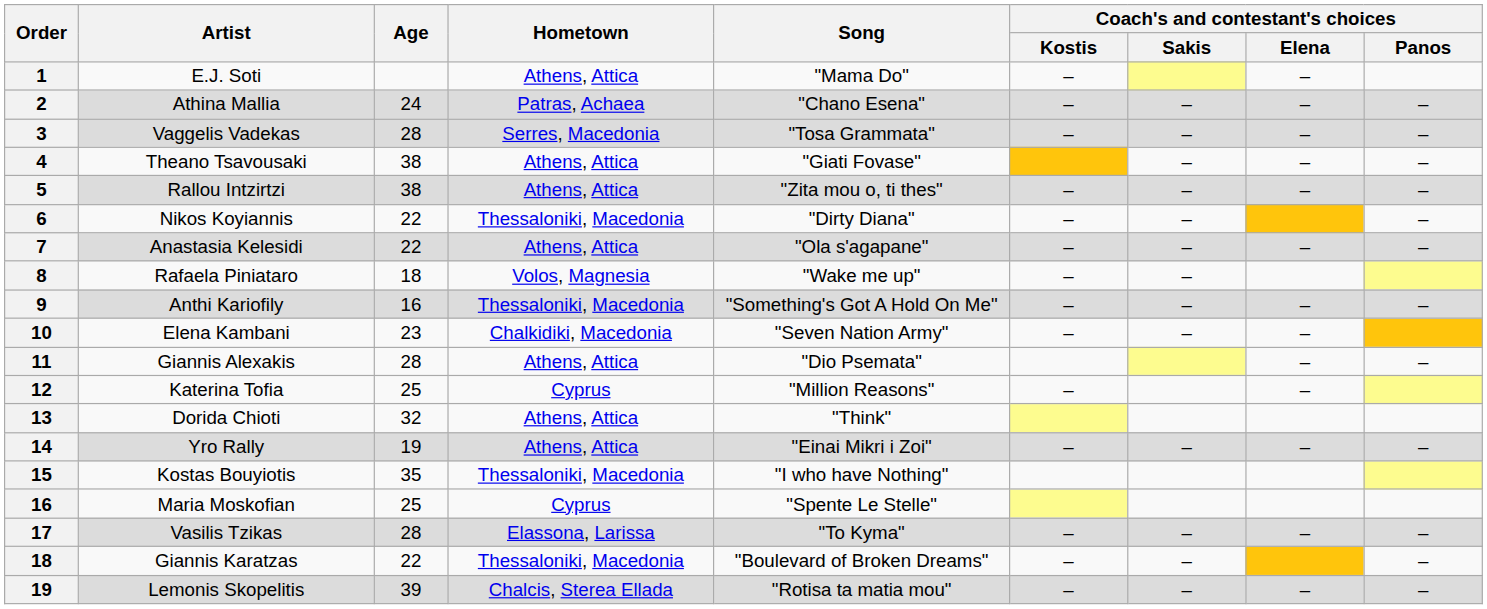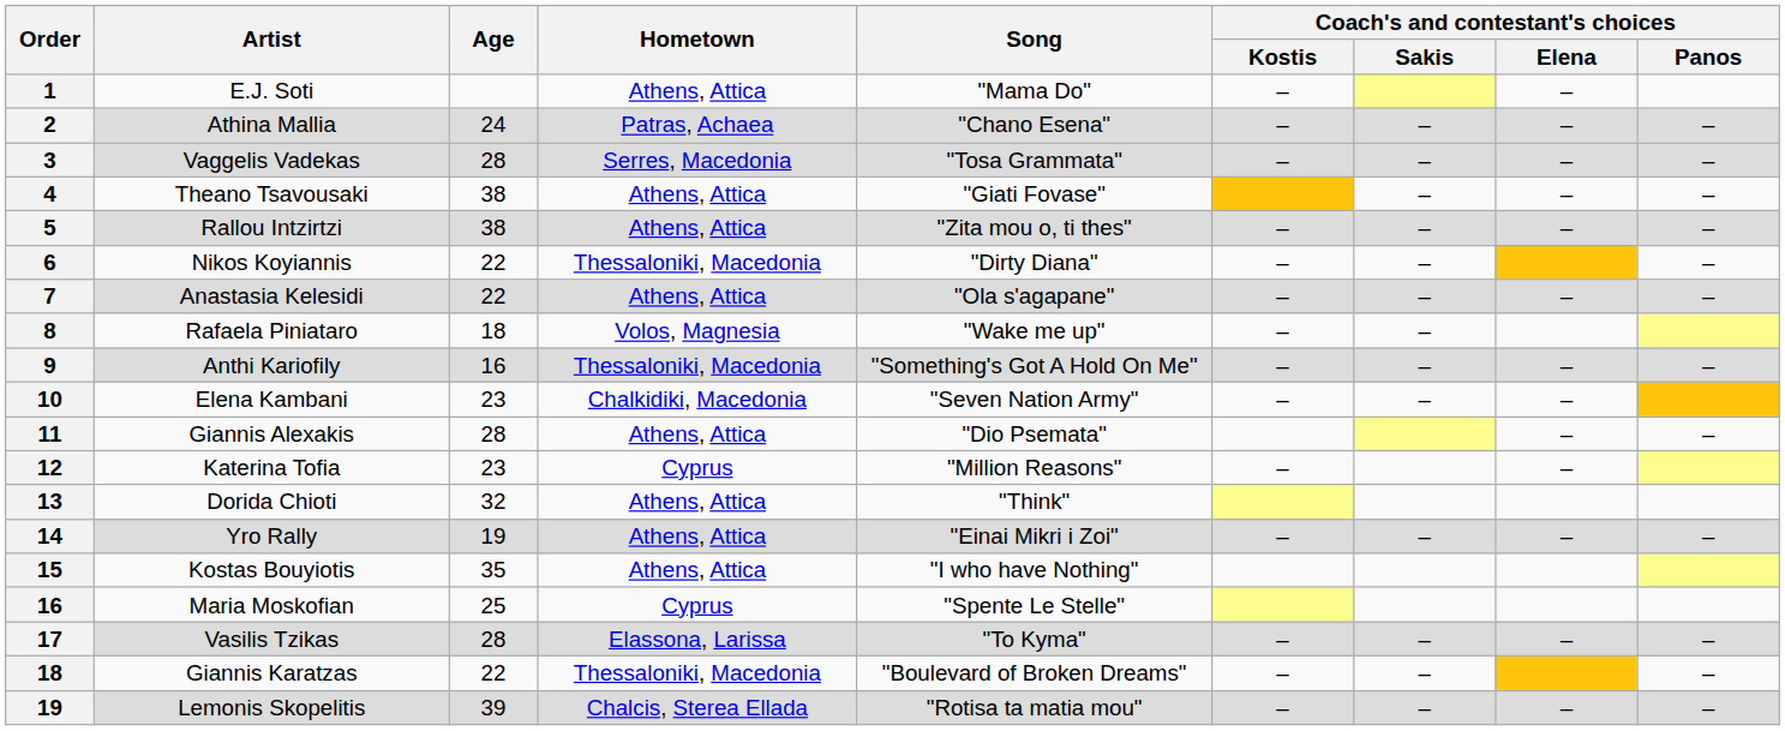Katerina Tofia | Age: 25 -> 23
Kostas Bouyiotis | Hometown: Thessaloniki, Macedonia -> Athens, Attica
